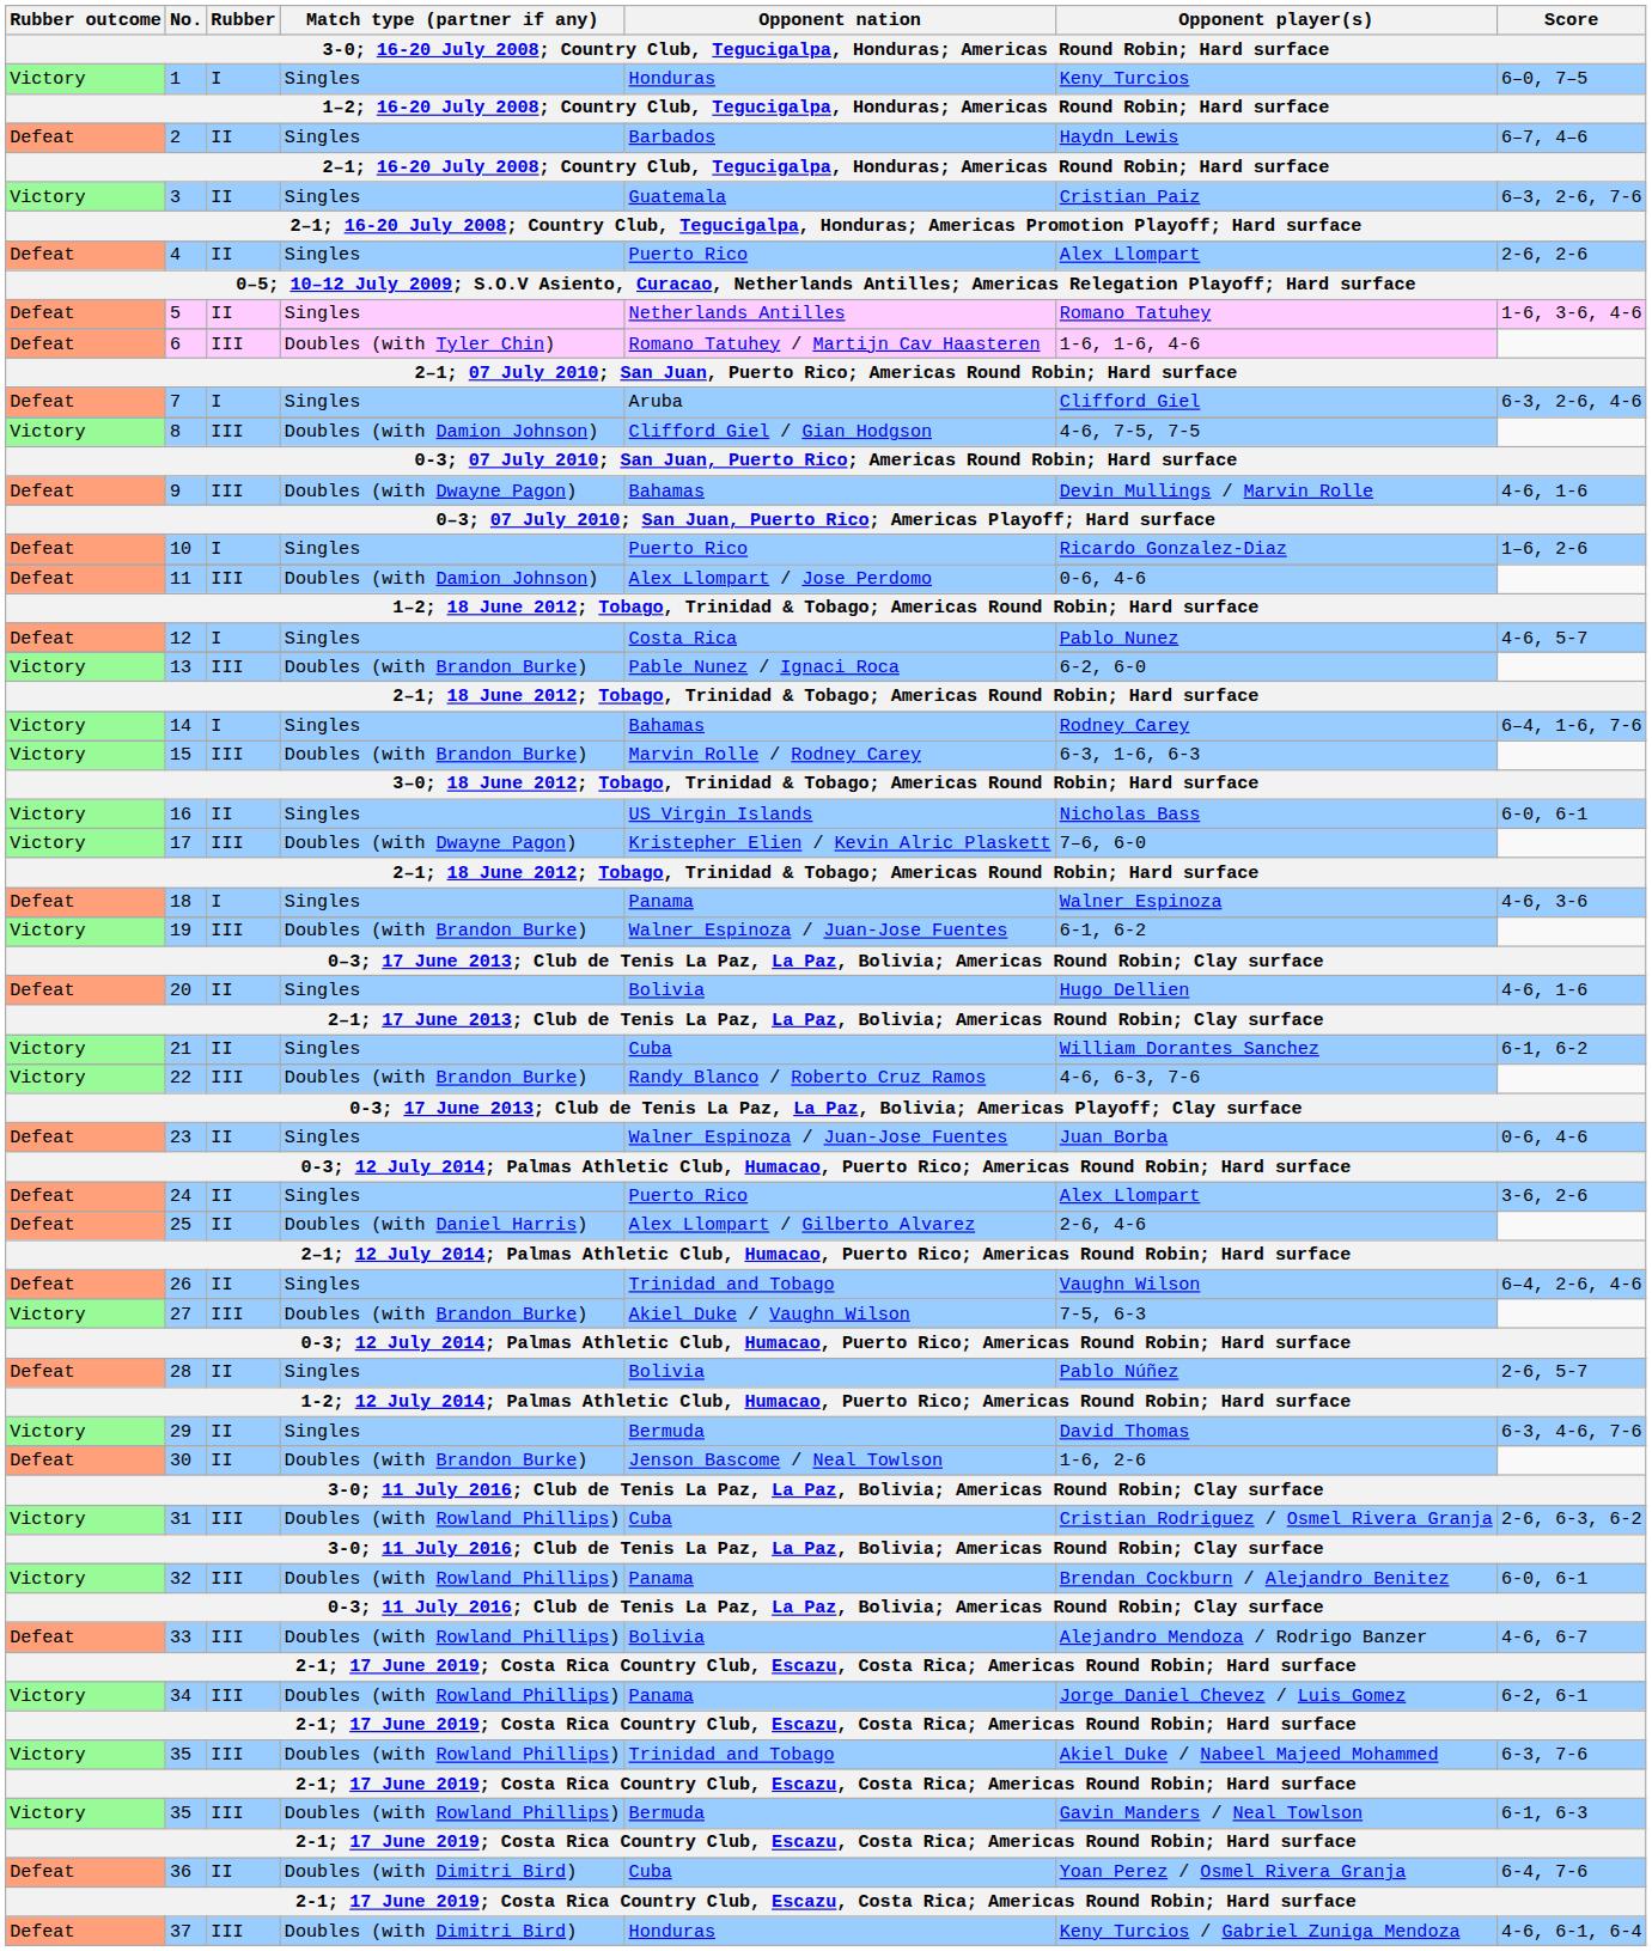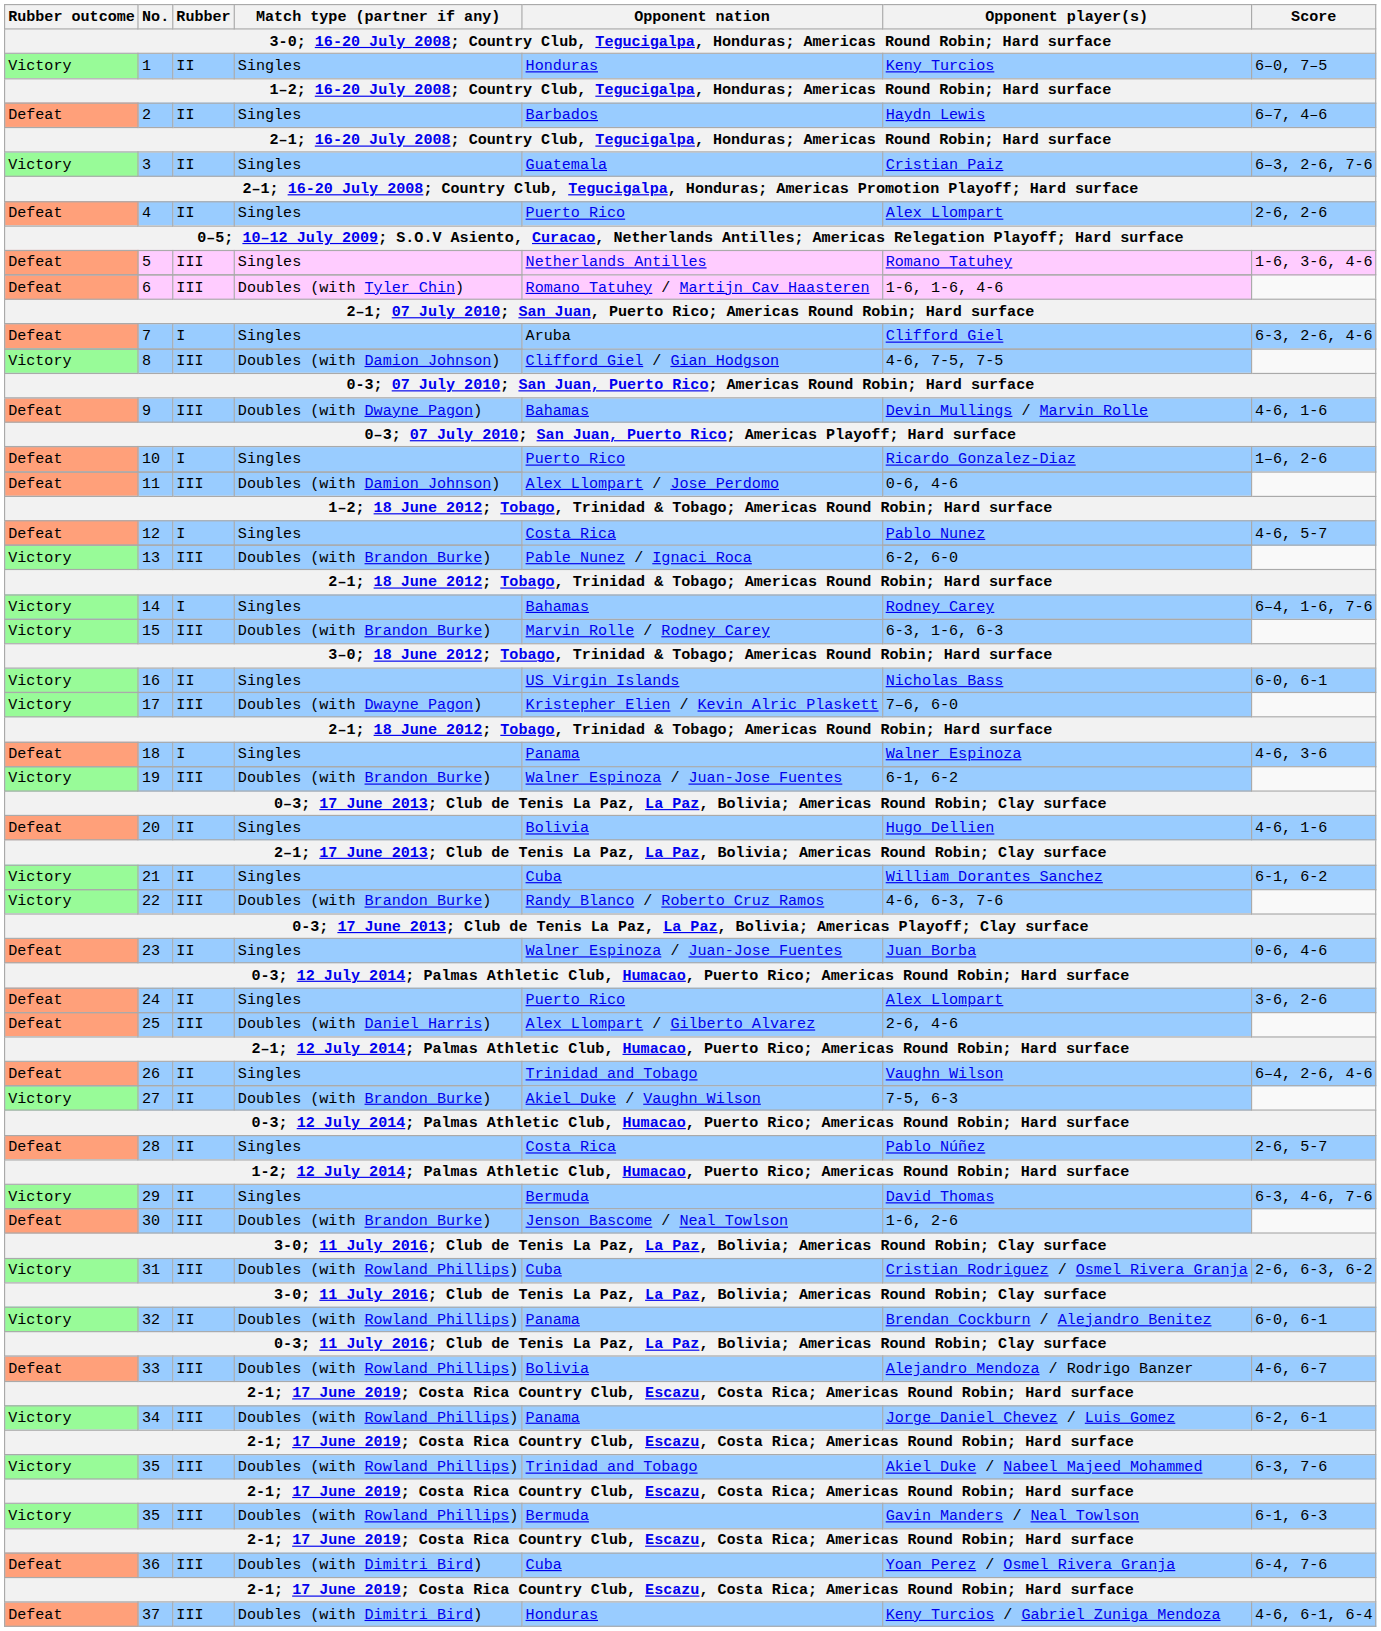1 | Rubber: I -> II
5 | Rubber: II -> III
25 | Rubber: II -> III
27 | Rubber: III -> II
28 | Opponent nation: Bolivia -> Costa Rica
30 | Rubber: II -> III
32 | Rubber: III -> II
36 | Rubber: II -> III
